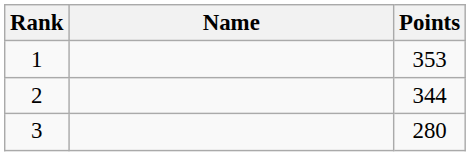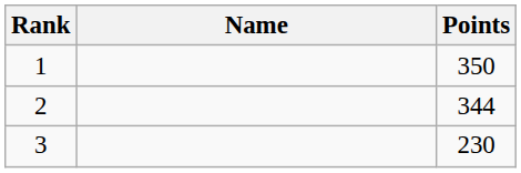1 | Points: 353 -> 350
3 | Points: 280 -> 230
